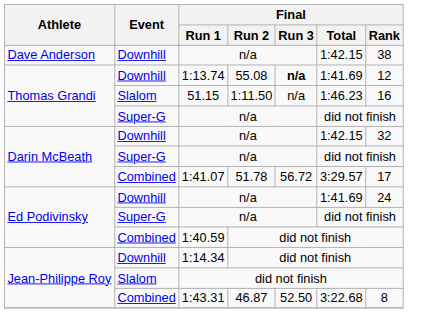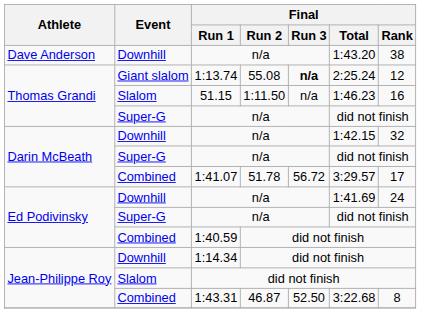Dave Anderson / n/a | Final / Total: 1:42.15 -> 1:43.20
1:13.74 | Event: Downhill -> Giant slalom
1:13.74 | Final / Total: 1:41.69 -> 2:25.24
